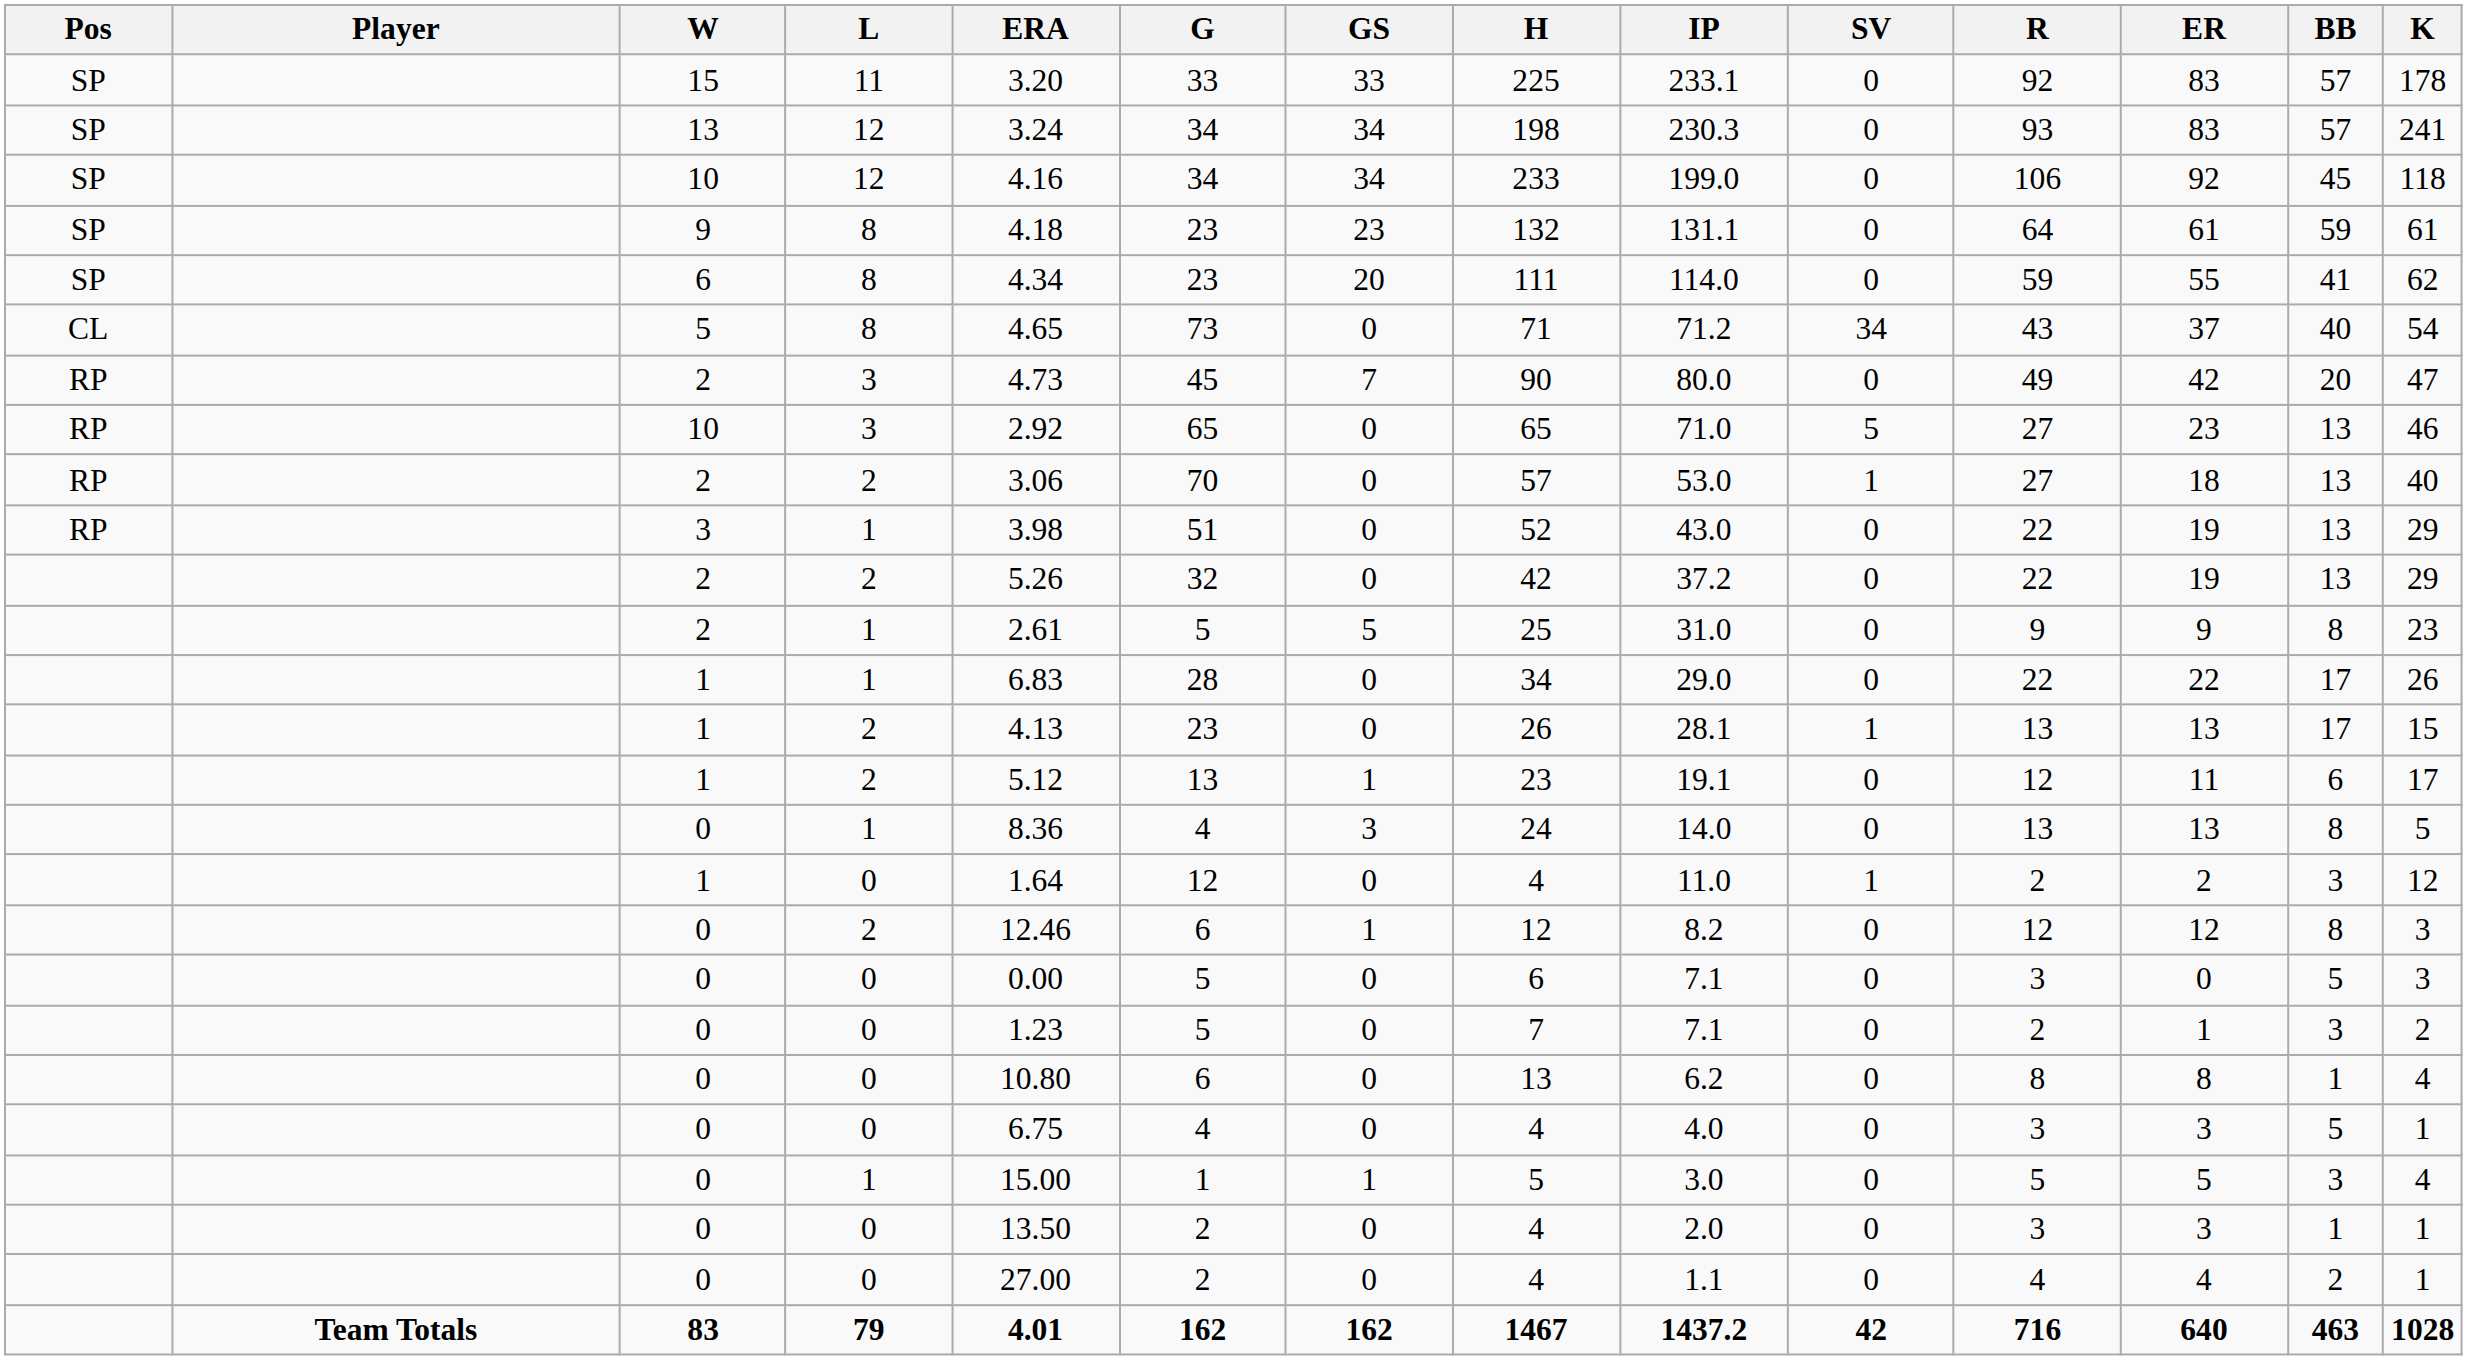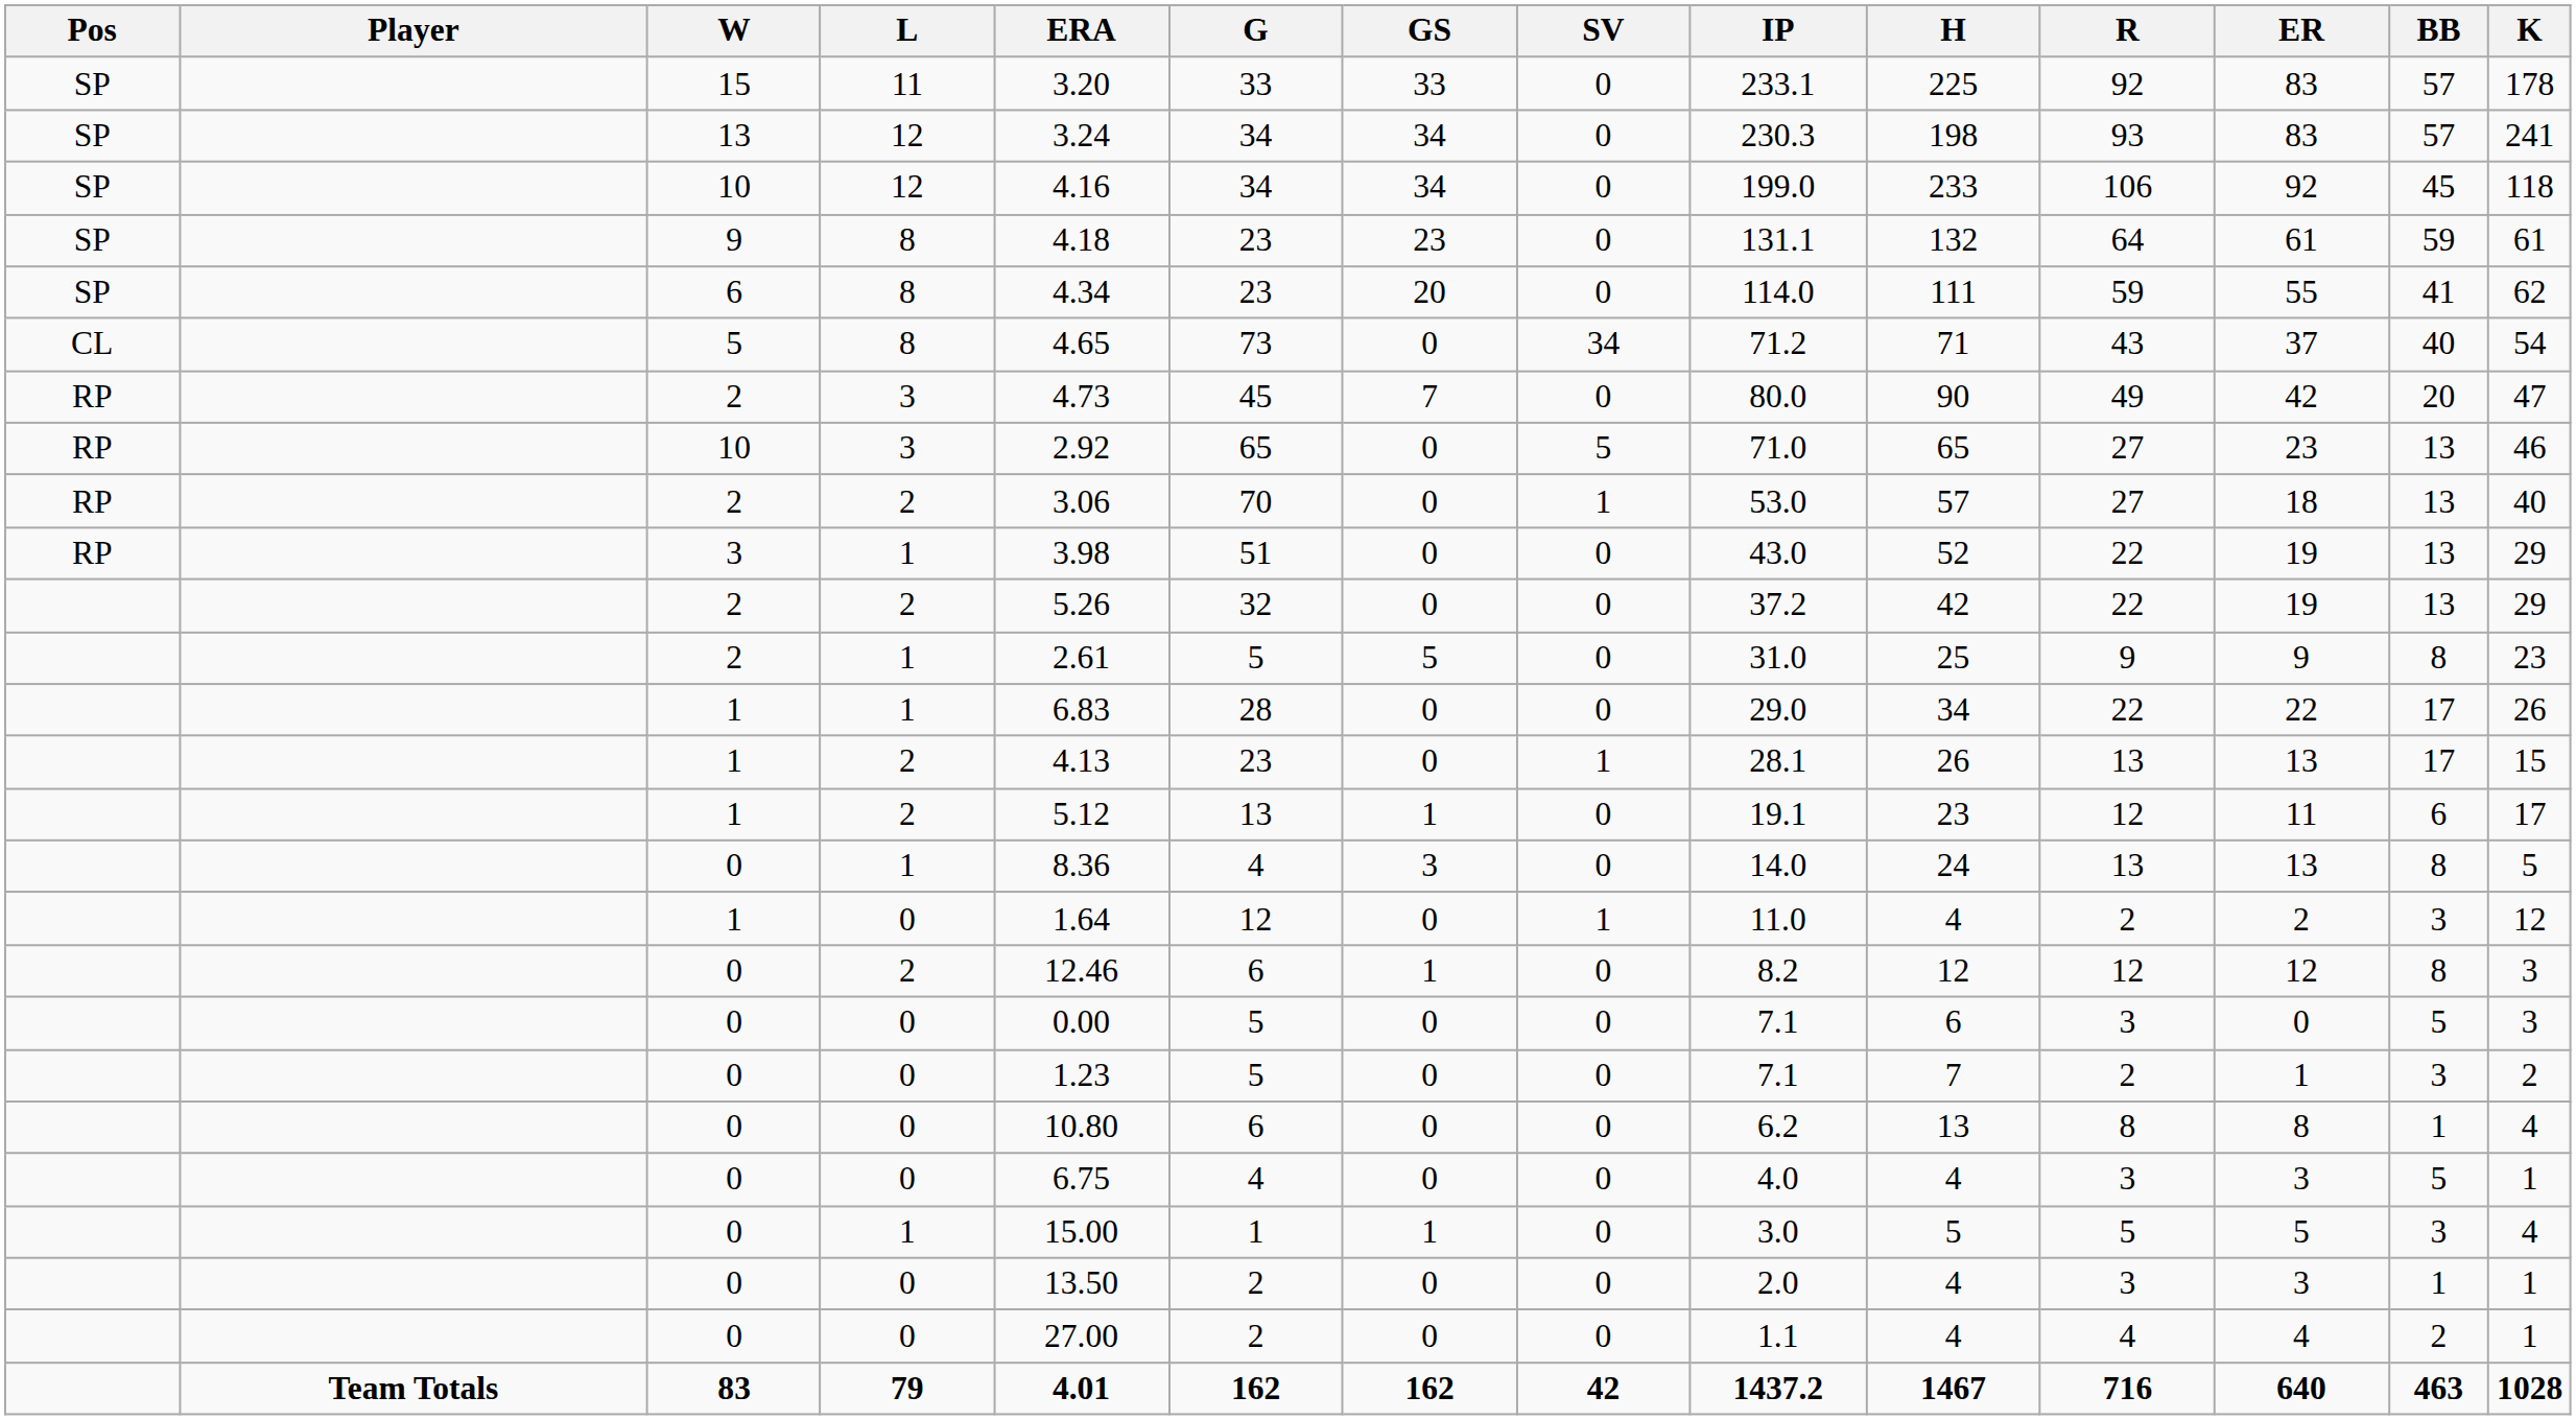columns swapped: SV <-> H
